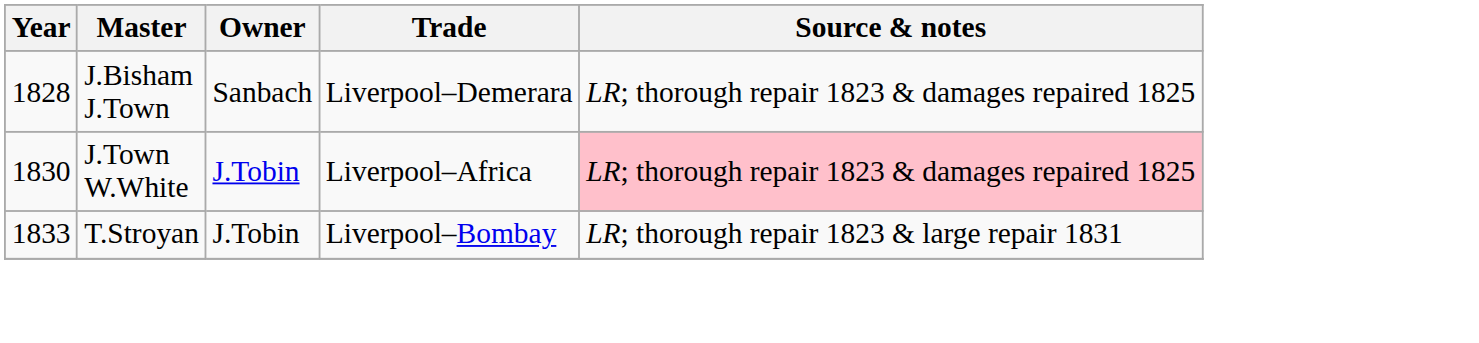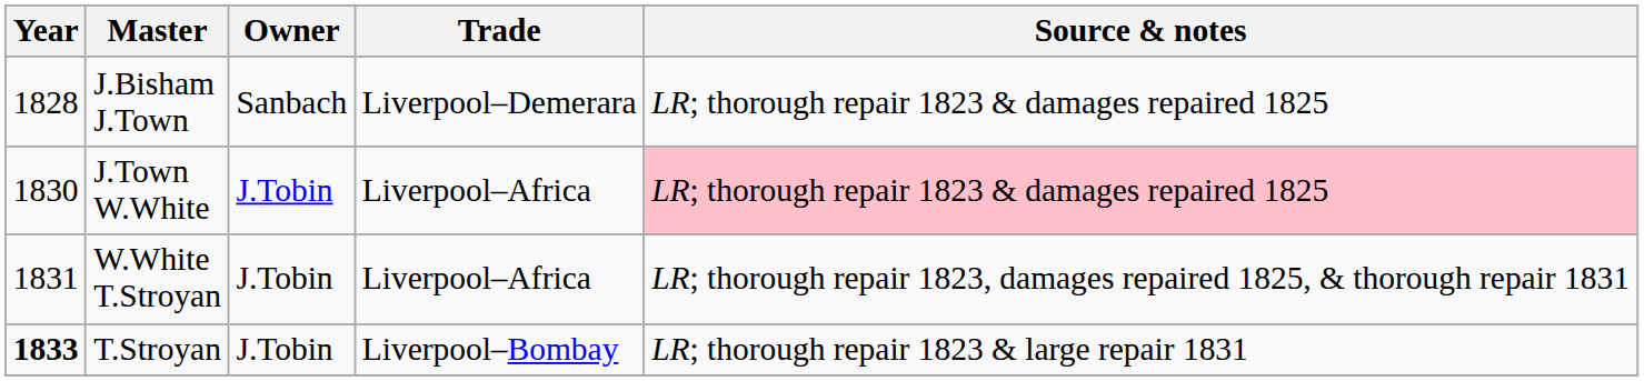+ row: 1831 | W.White T.Stroyan | J.Tobin | Liverpool–Africa | LR; thorough repair 1823, damages repaired 1825, & thorough repair 1831
T.Stroyan | Year: normal -> bold
